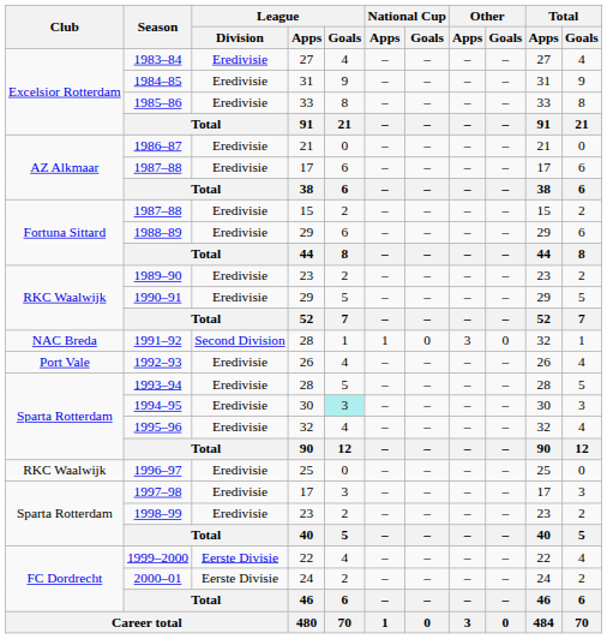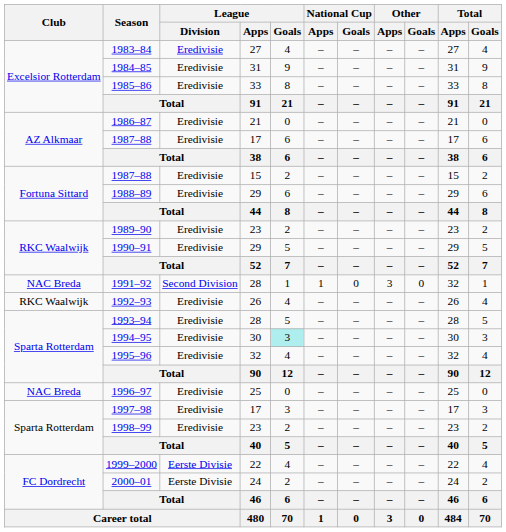1992–93 | Club: Port Vale -> RKC Waalwijk
1996–97 | Club: RKC Waalwijk -> NAC Breda
